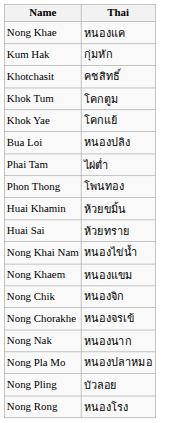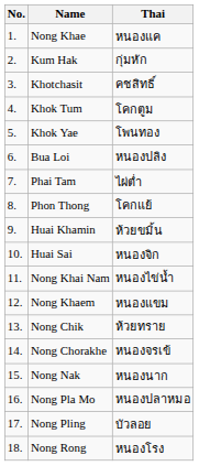+ column: No. | 1. | 2. | 3. | 4. | 5. | 6. | 7. | 8. | 9. | 10. | 11. | 12. | 13. | 14. | 15. | 16. | 17. | 18.
Khok Yae | Thai: โคกแย้ -> โพนทอง
Phon Thong | Thai: โพนทอง -> โคกแย้
Huai Sai | Thai: ห้วยทราย -> หนองจิก
Nong Chik | Thai: หนองจิก -> ห้วยทราย
